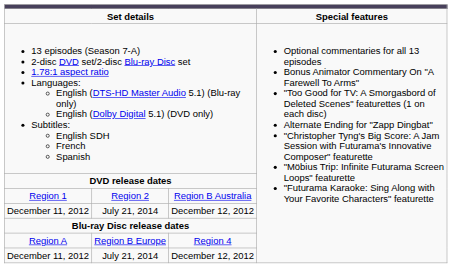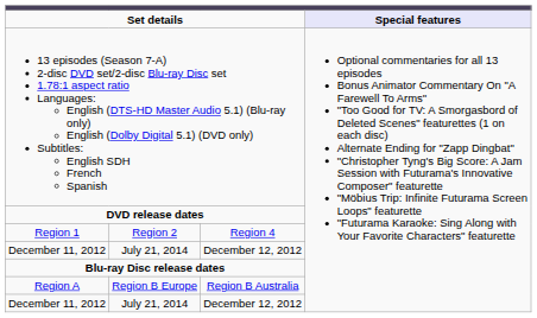Set details | column 4: no background -> lavender background
Region 1 | column 3: Region B Australia -> Region 4
Region A | column 3: Region 4 -> Region B Australia
